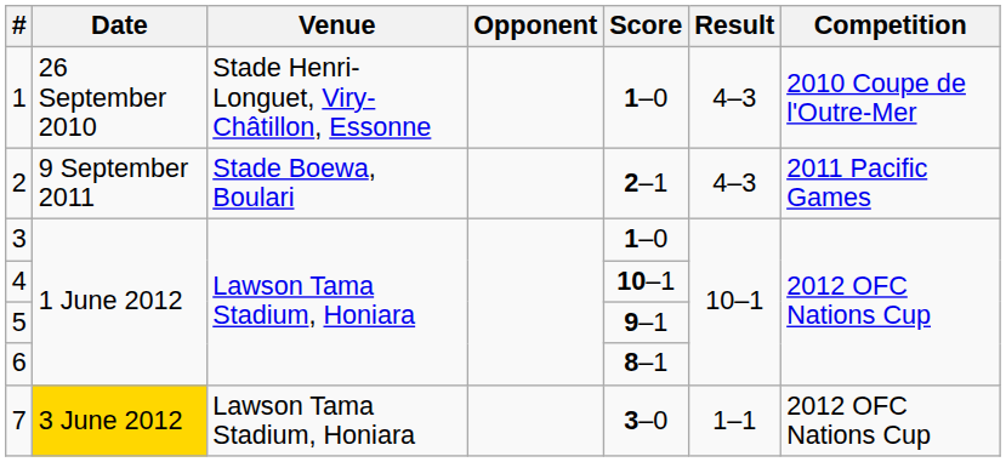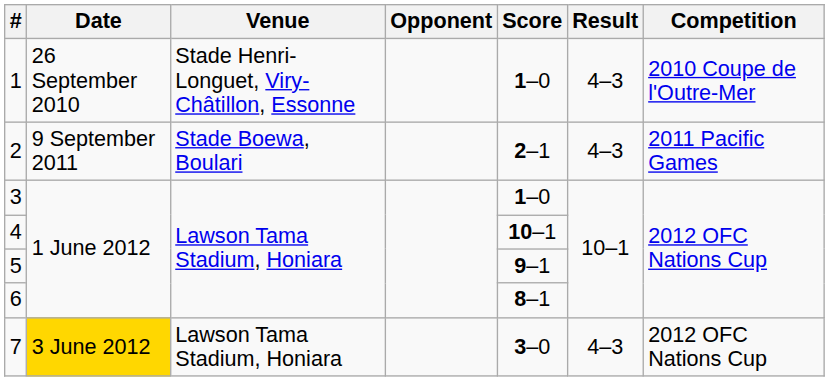7 | Result: 1–1 -> 4–3
